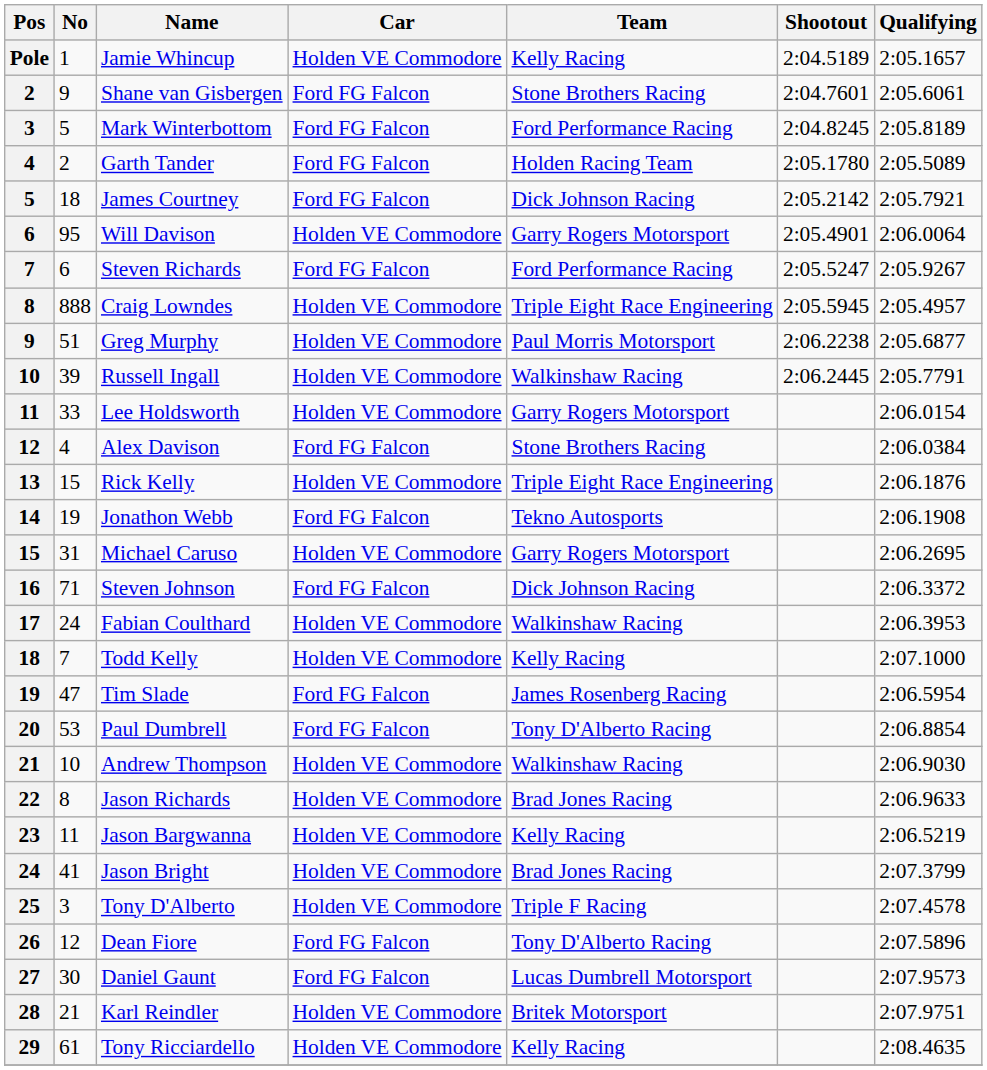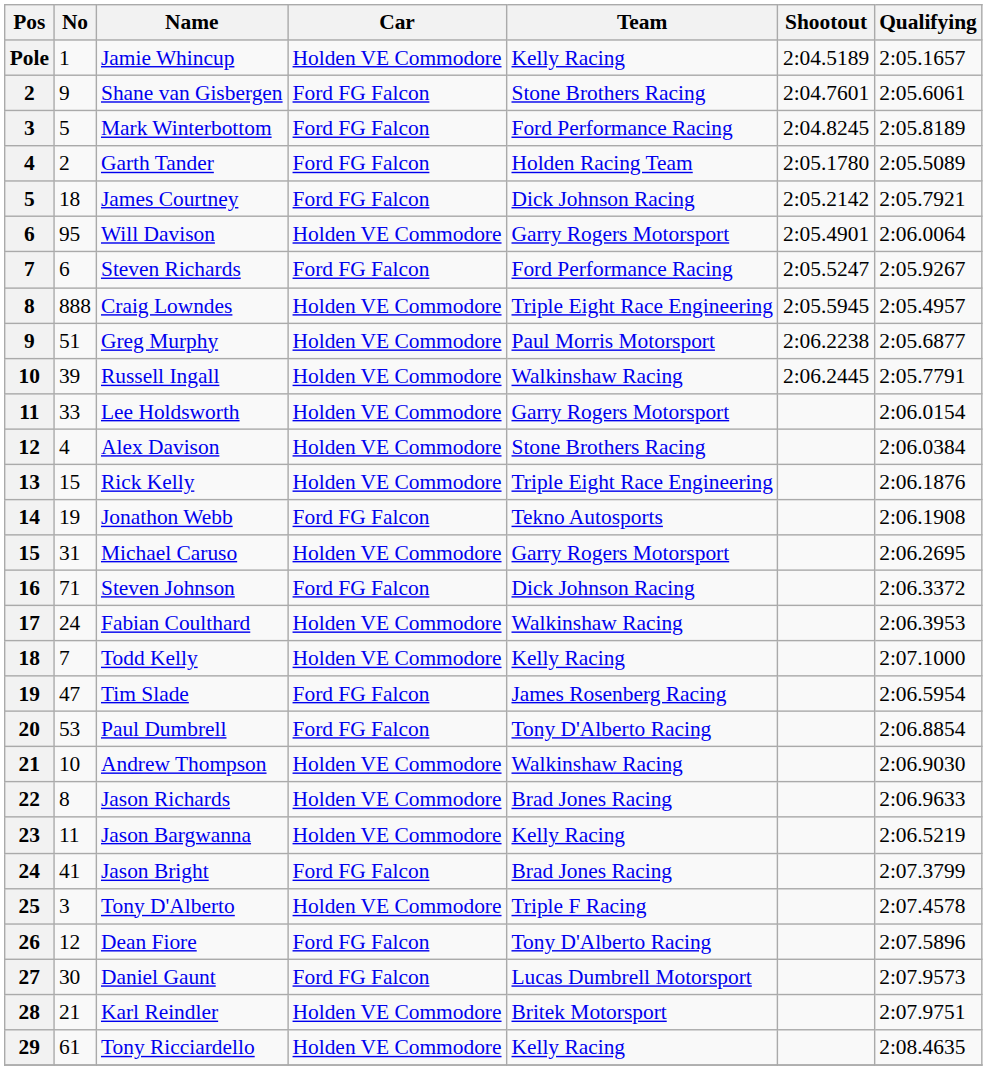Alex Davison | Car: Ford FG Falcon -> Holden VE Commodore
Jason Bright | Car: Holden VE Commodore -> Ford FG Falcon
